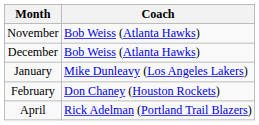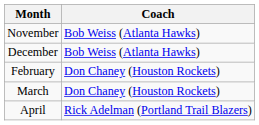- row: January | Mike Dunleavy (Los Angeles Lakers)
+ row: March | Don Chaney (Houston Rockets)
